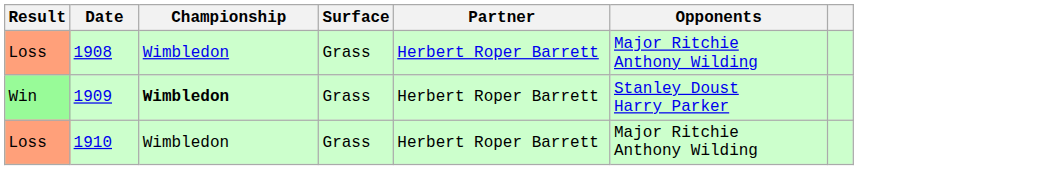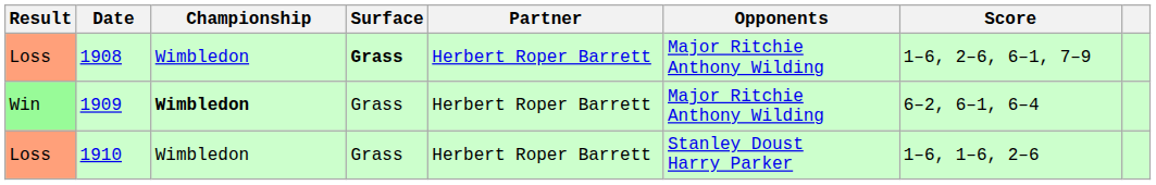+ column: Score | 1–6, 2–6, 6–1, 7–9 | 6–2, 6–1, 6–4 | 1–6, 1–6, 2–6
1908 | Surface: normal -> bold
1909 | Opponents: Stanley Doust Harry Parker -> Major Ritchie Anthony Wilding
1910 | Opponents: Major Ritchie Anthony Wilding -> Stanley Doust Harry Parker
